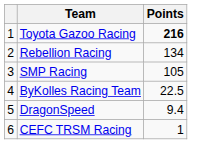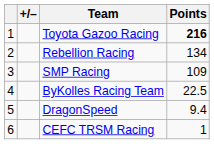+ column: +/–
SMP Racing | Points: 105 -> 109
